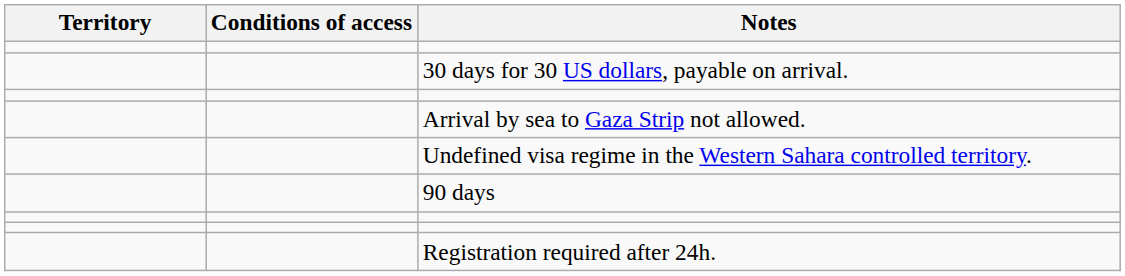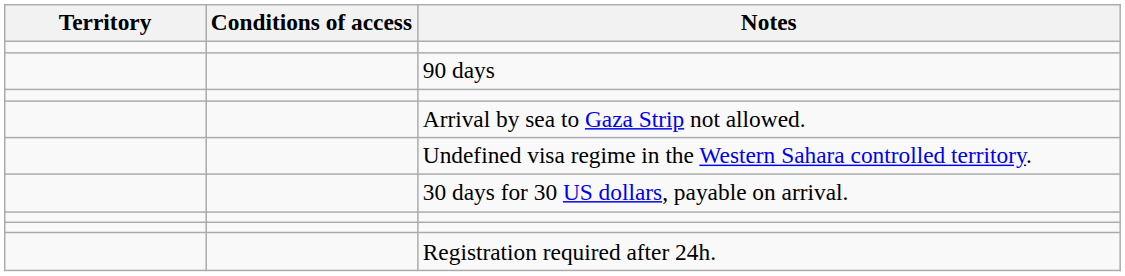rows swapped: 90 days <-> 30 days for 30 US dollars, payable on arrival.
